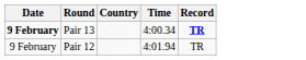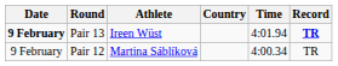+ column: Athlete | Ireen Wüst | Martina Sáblíková
Pair 13 | Time: 4:00.34 -> 4:01.94
Pair 12 | Time: 4:01.94 -> 4:00.34
